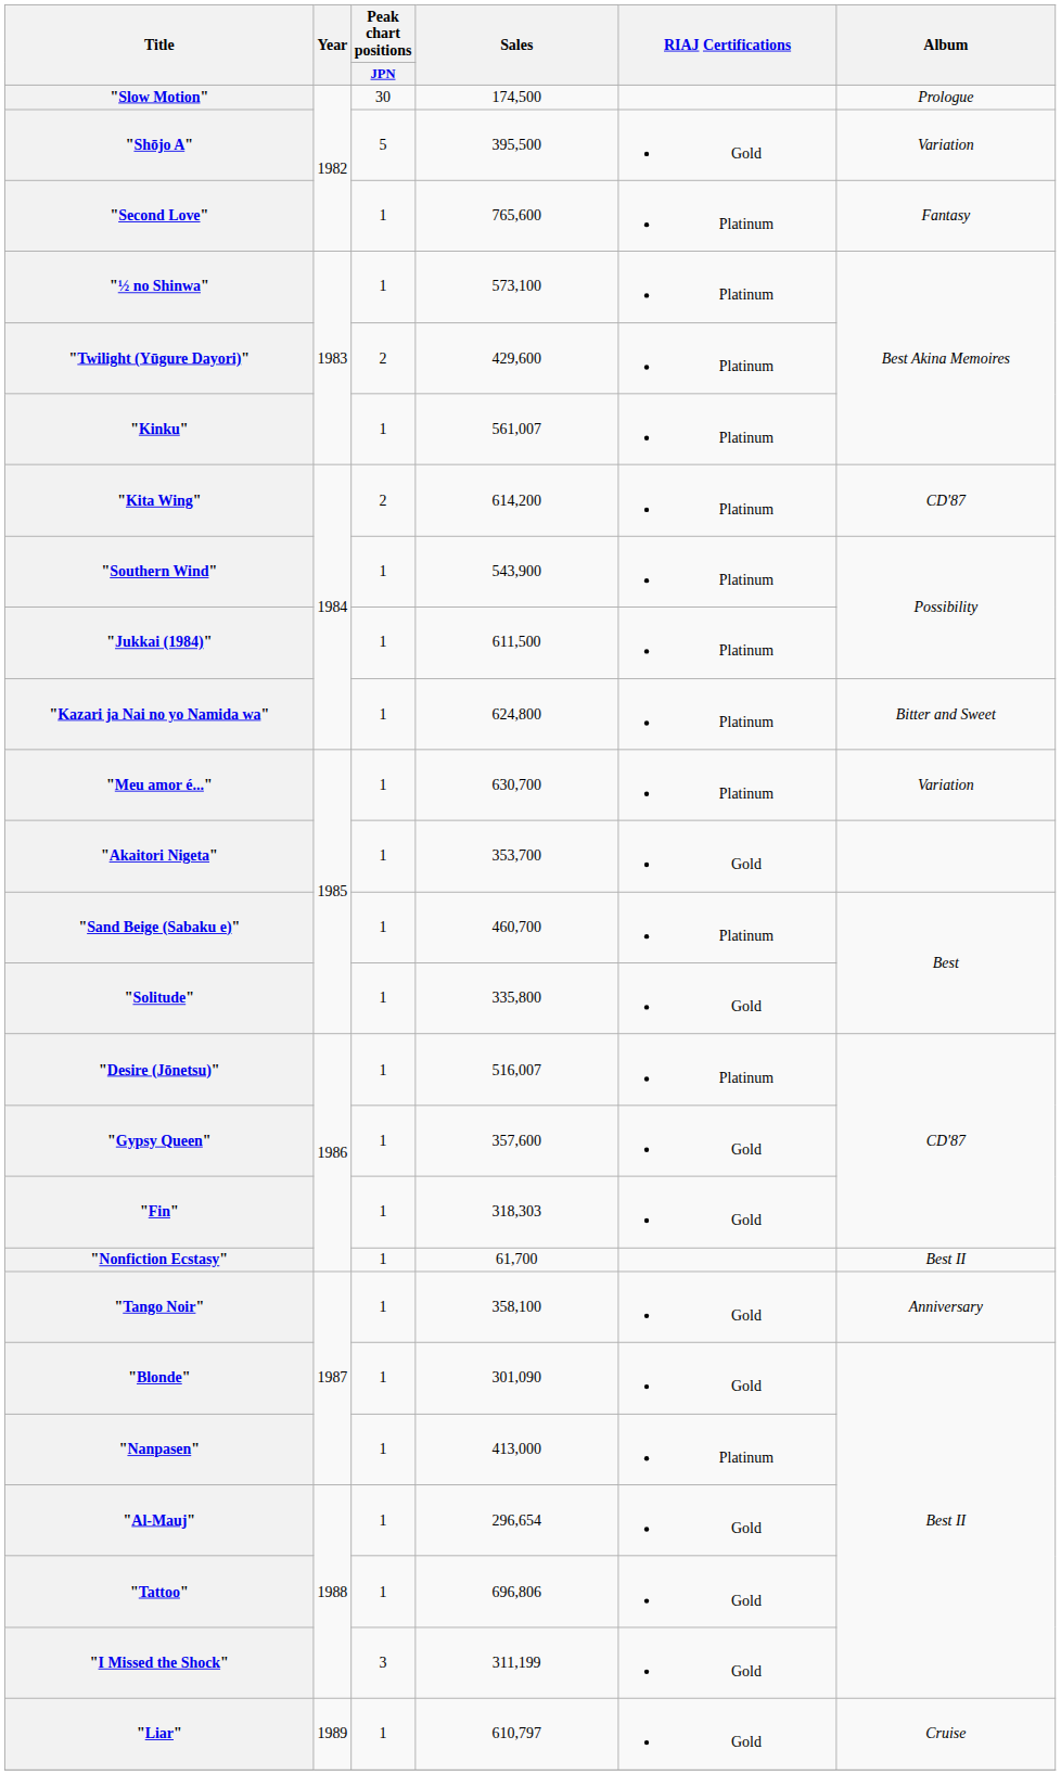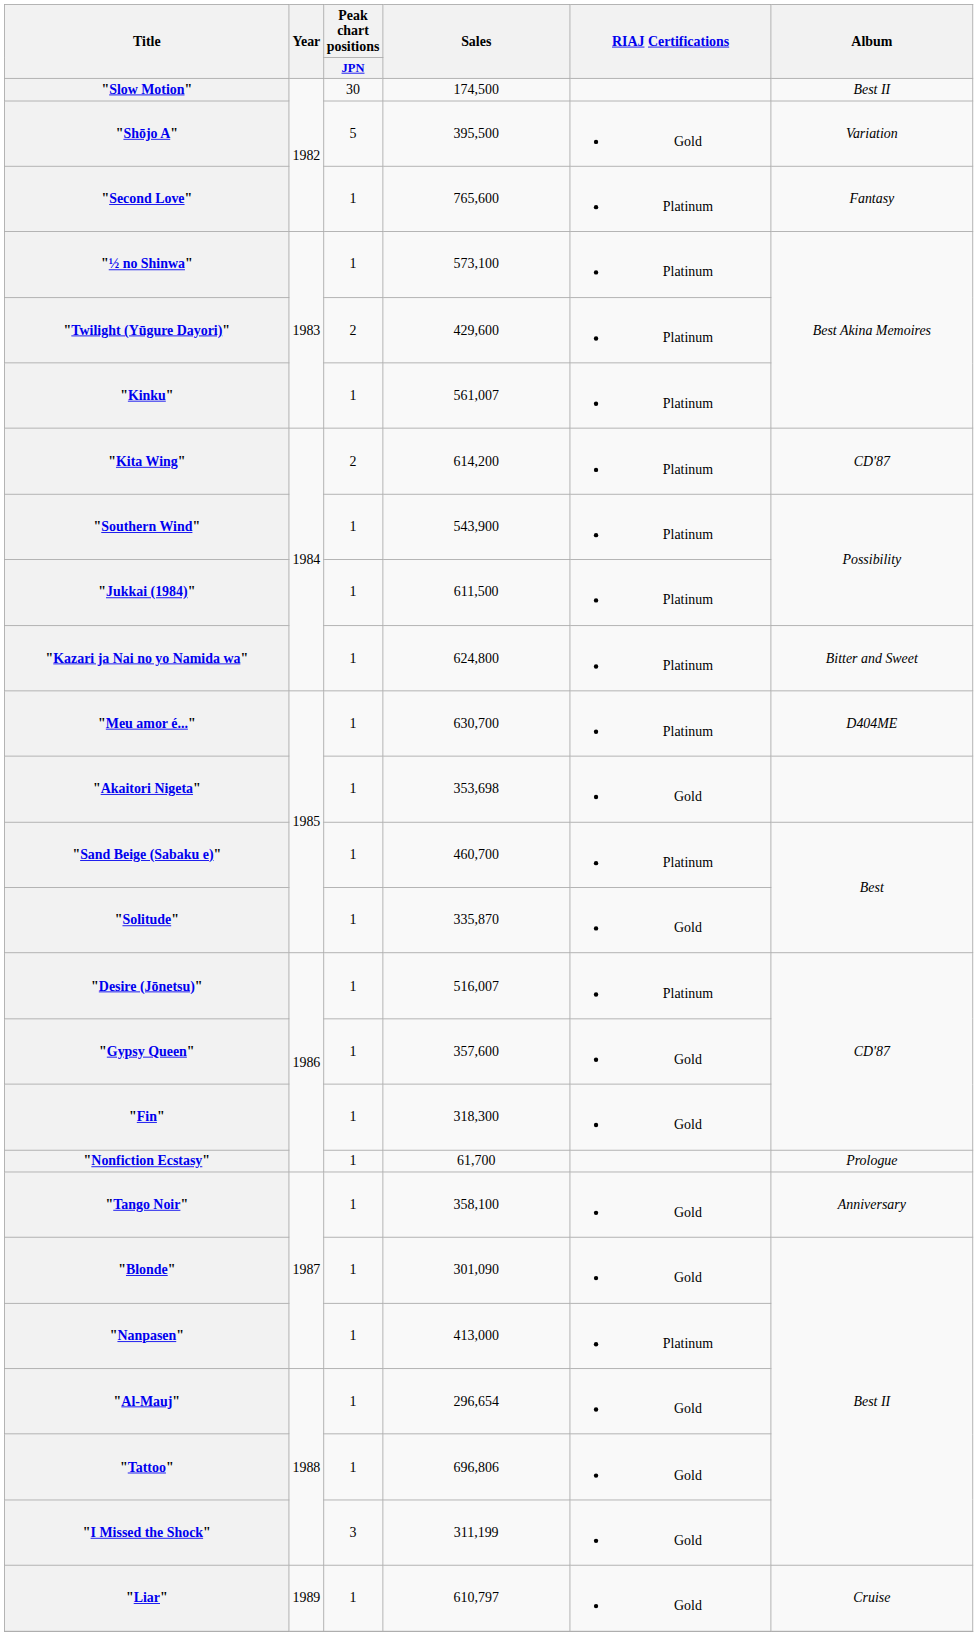"Slow Motion" | Album: Prologue -> Best II
"Meu amor é..." | Album: Variation -> D404ME
"Akaitori Nigeta" | Sales: 353,700 -> 353,698
"Solitude" | Sales: 335,800 -> 335,870
"Fin" | Sales: 318,303 -> 318,300
"Nonfiction Ecstasy" | Album: Best II -> Prologue
